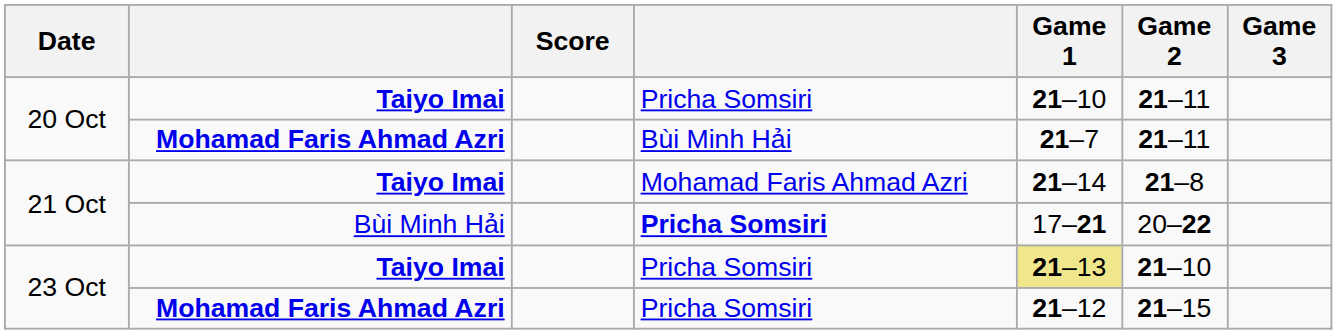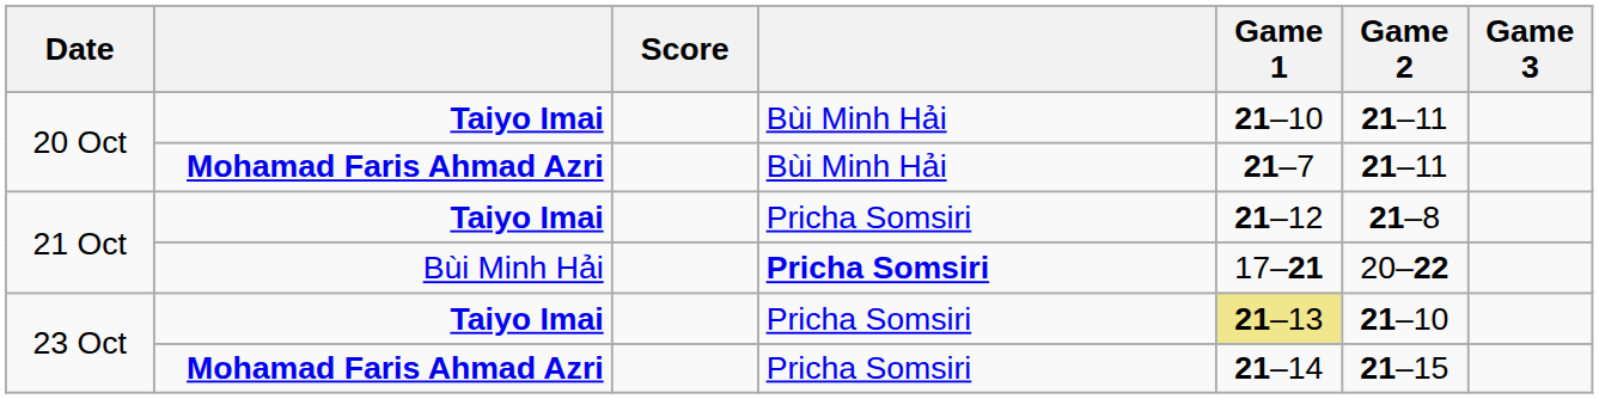20 Oct / Taiyo Imai | column 4: Pricha Somsiri -> Bùi Minh Hải
21 Oct / Taiyo Imai | column 4: Mohamad Faris Ahmad Azri -> Pricha Somsiri
21 Oct / Taiyo Imai | Game 1: 21–14 -> 21–12
23 Oct / Mohamad Faris Ahmad Azri | Game 1: 21–12 -> 21–14
